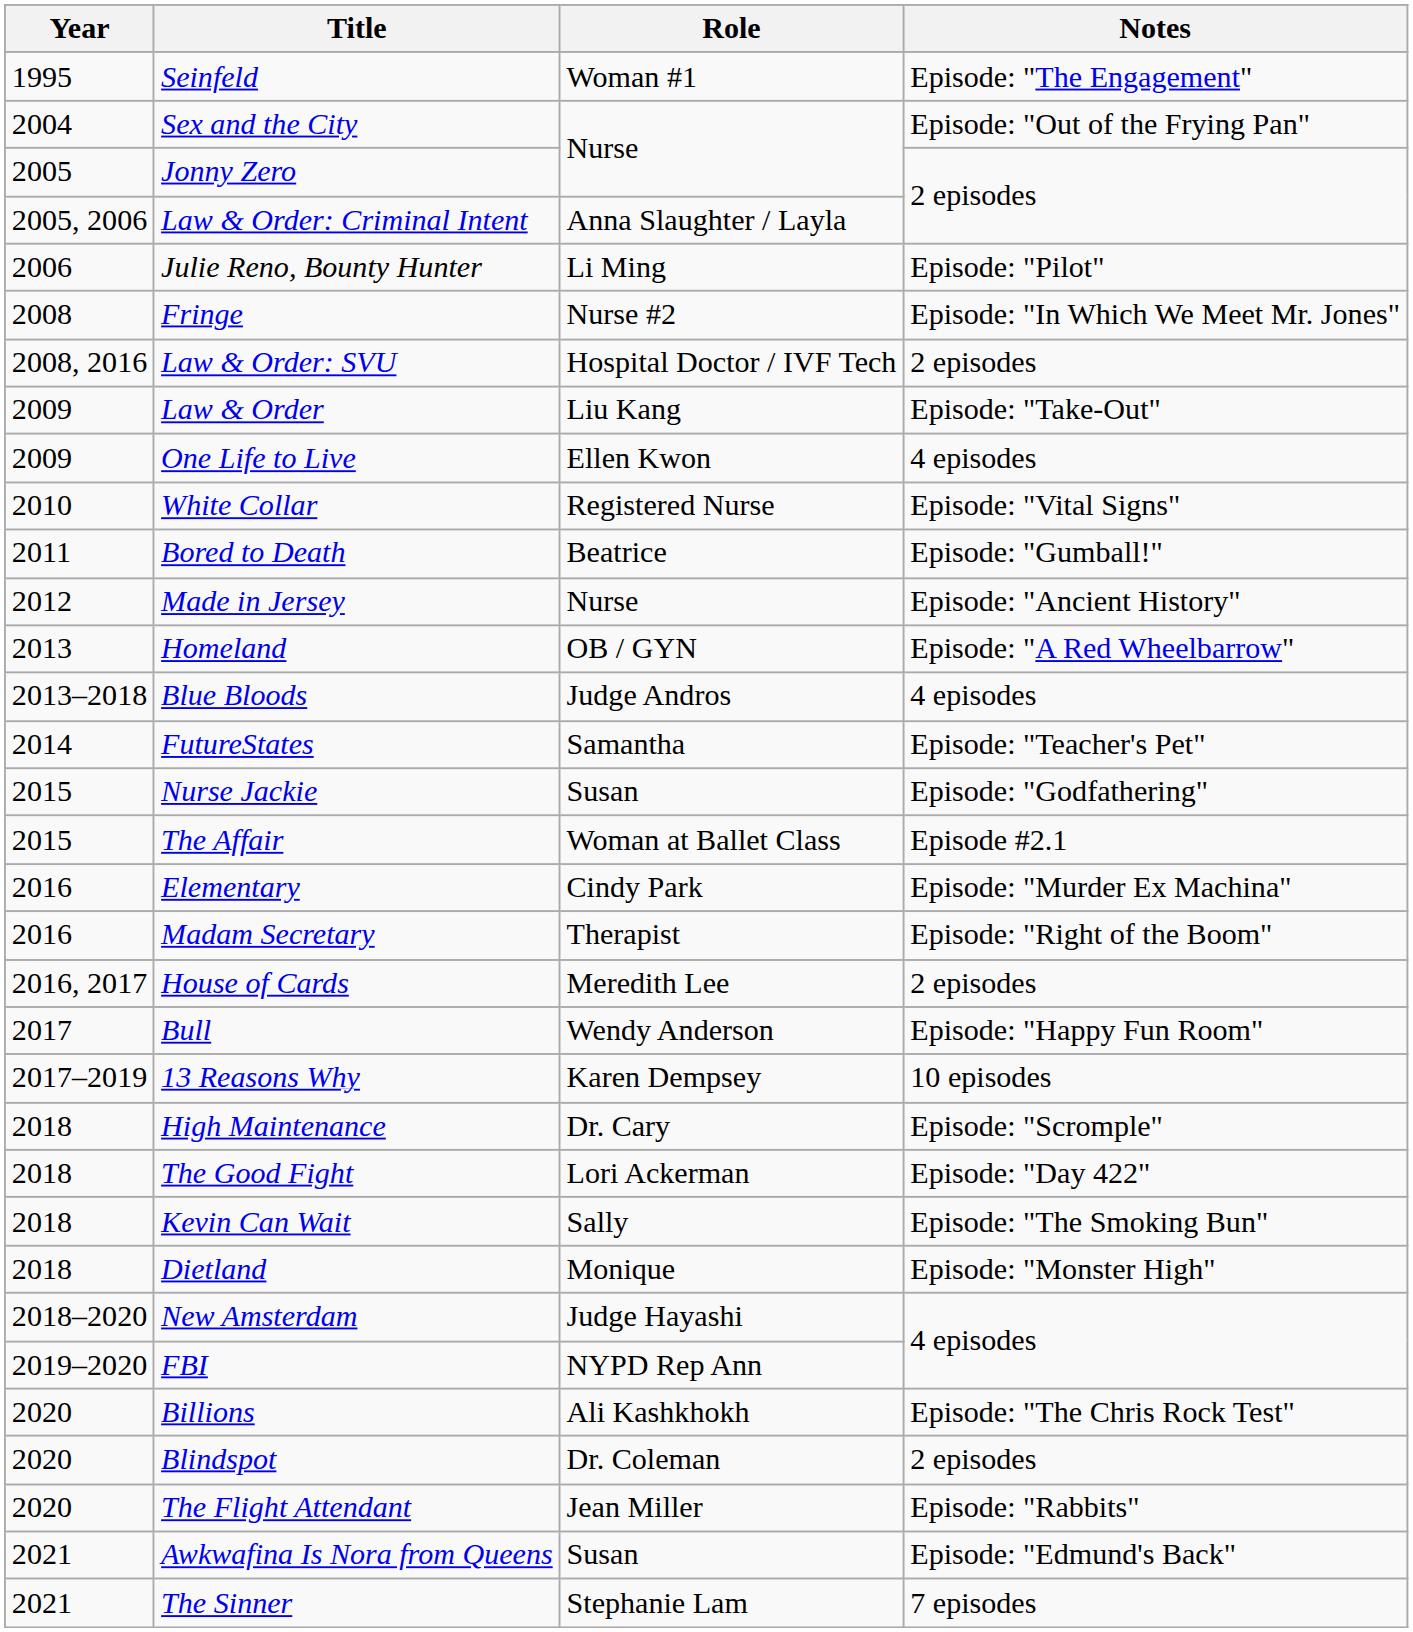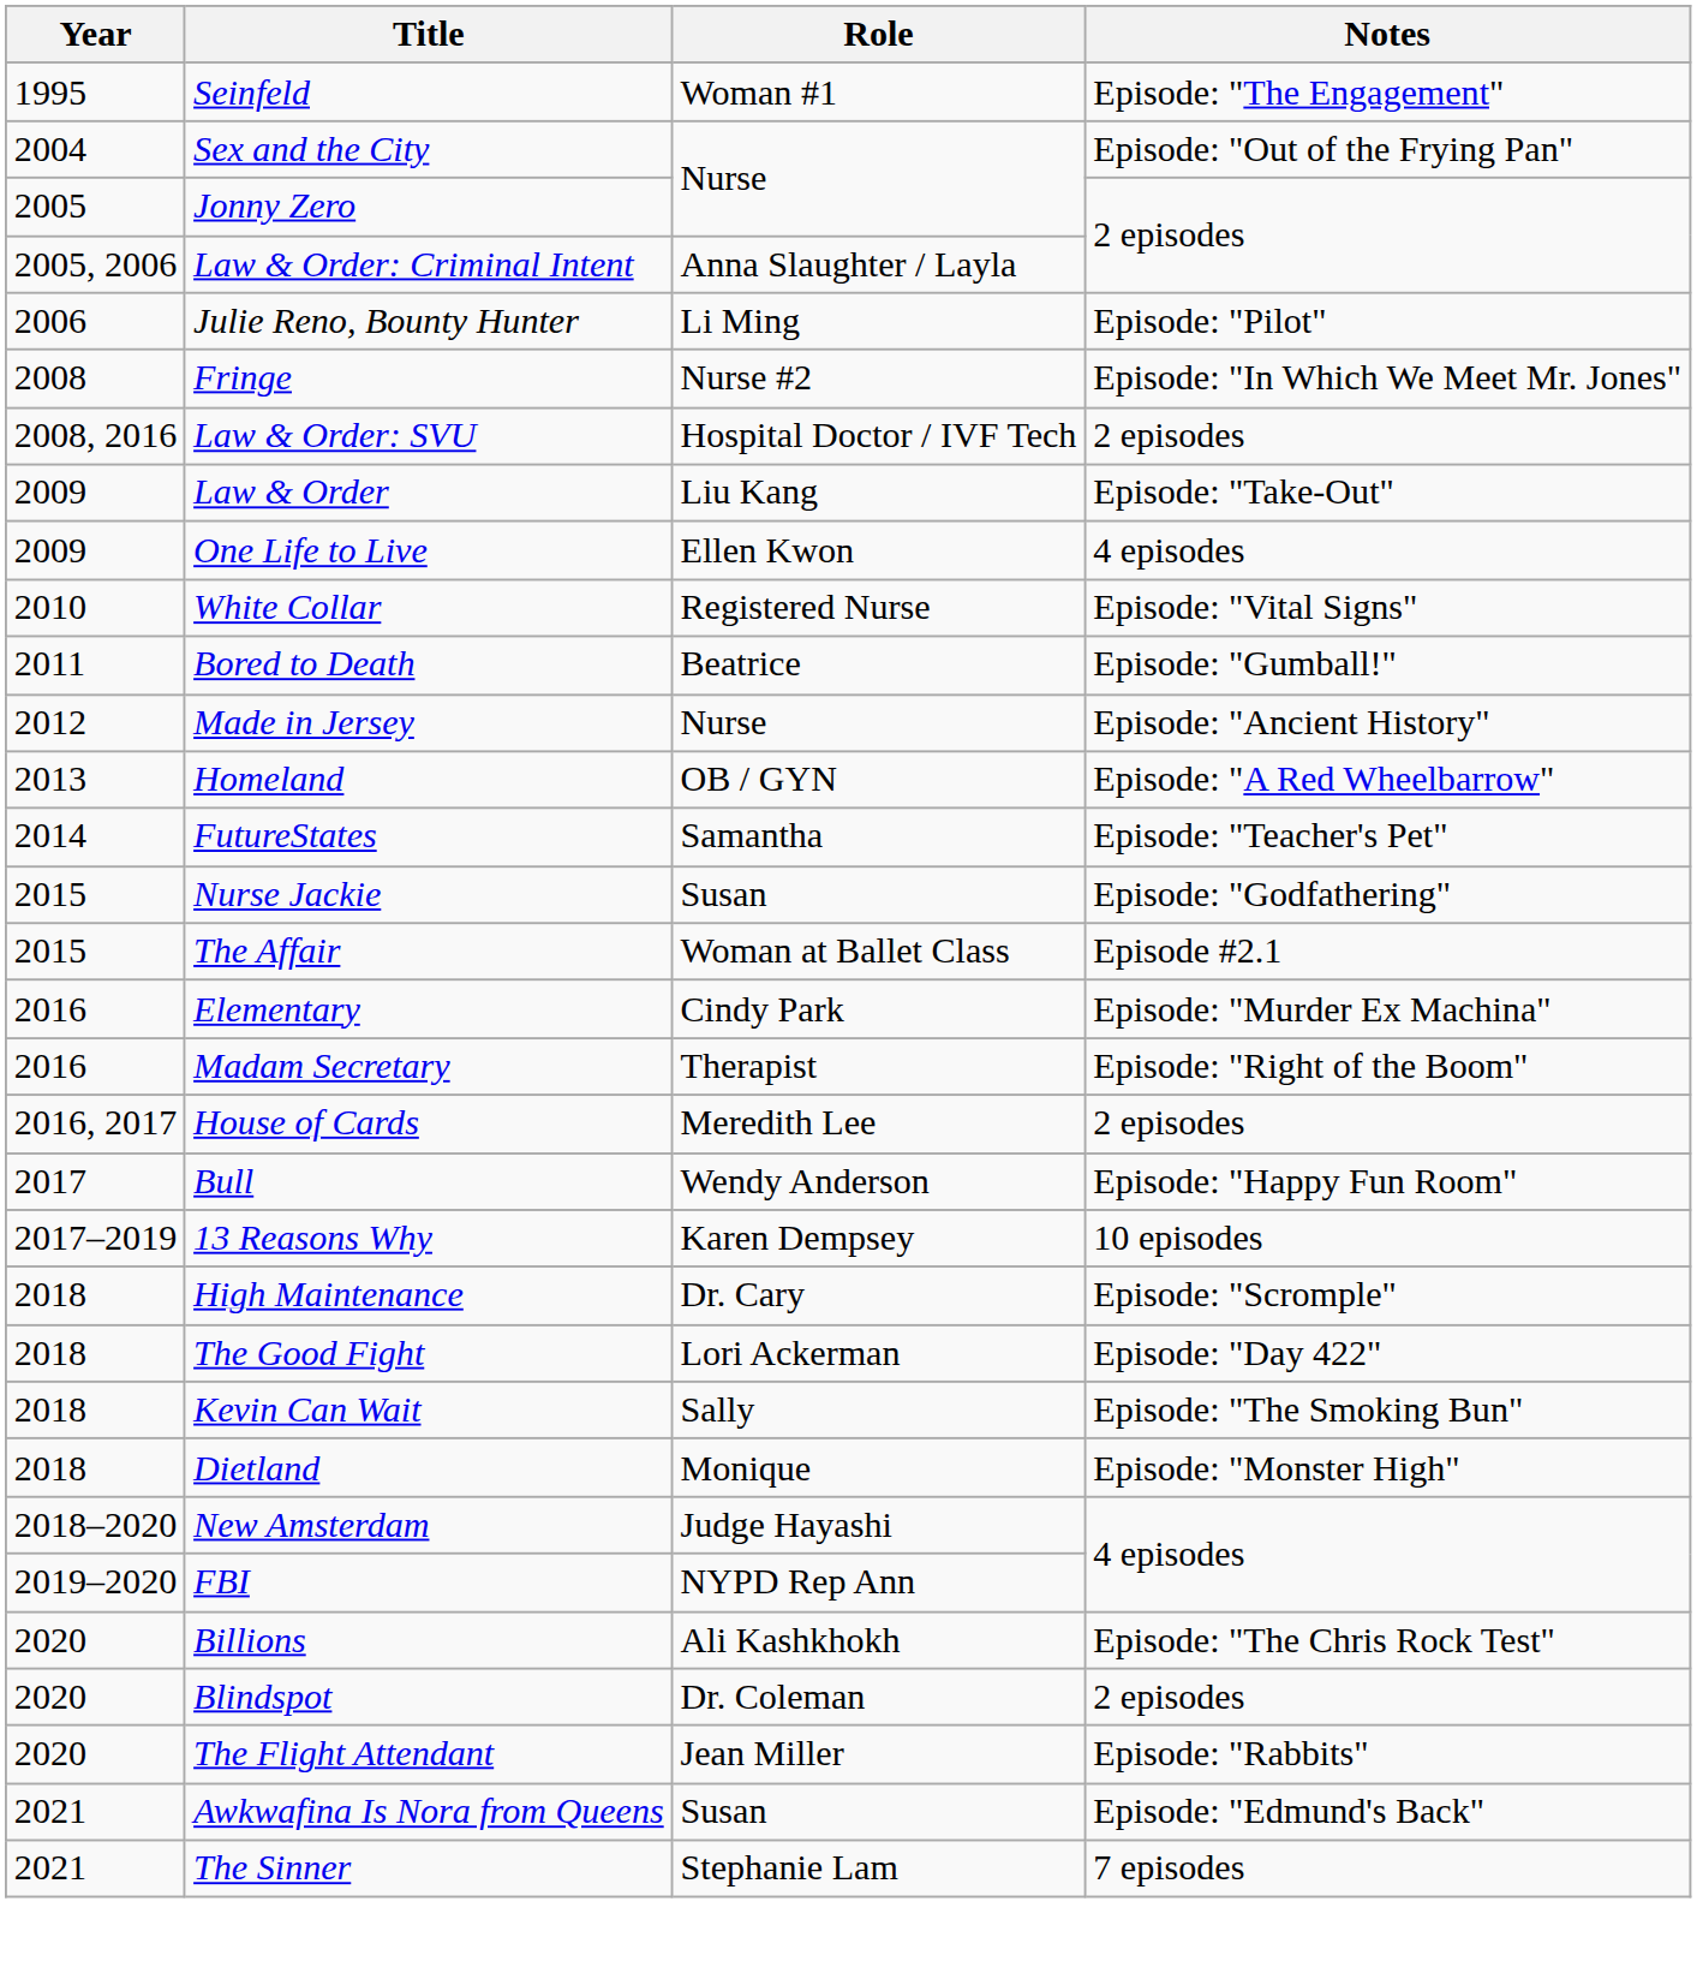- row: 2013–2018 | Blue Bloods | Judge Andros | 4 episodes
